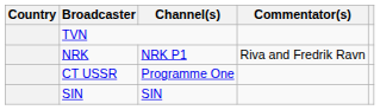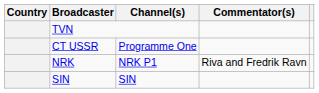rows swapped: NRK <-> CT USSR
